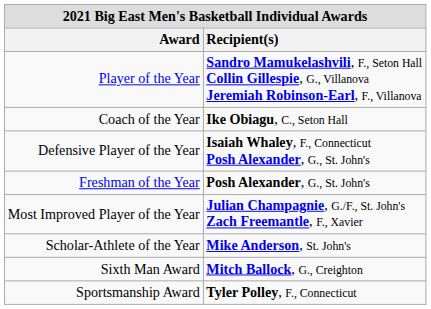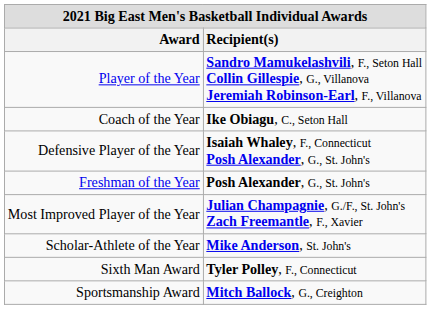Sixth Man Award | Recipient(s): Mitch Ballock, G., Creighton -> Tyler Polley, F., Connecticut
Sportsmanship Award | Recipient(s): Tyler Polley, F., Connecticut -> Mitch Ballock, G., Creighton
